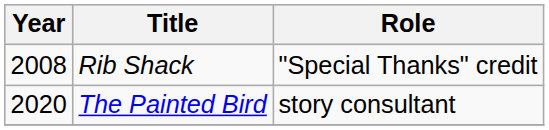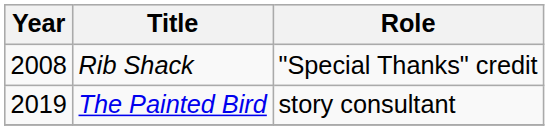The Painted Bird | Year: 2020 -> 2019
